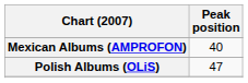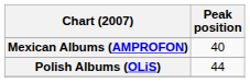Polish Albums (OLiS) | Peak position: 47 -> 44
